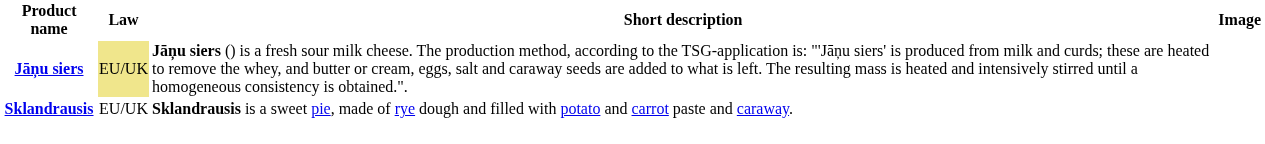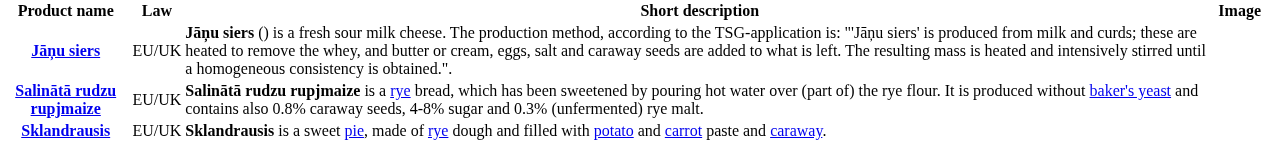Jāņu siers | Law: khaki background -> no background
+ row: Salinātā rudzu rupjmaize | EU/UK | Salinātā rudzu rupjmaize is a rye bread, which has been sweetened by pouring hot water over (part of) the rye flour. It is produced without baker's yeast and contains also 0.8% caraway seeds, 4-8% sugar and 0.3% (unfermented) rye malt.
